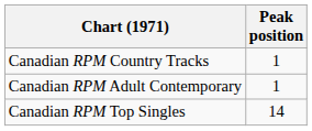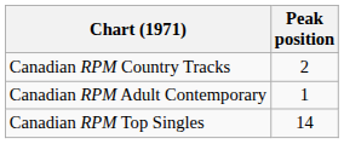Canadian RPM Country Tracks | Peak position: 1 -> 2
